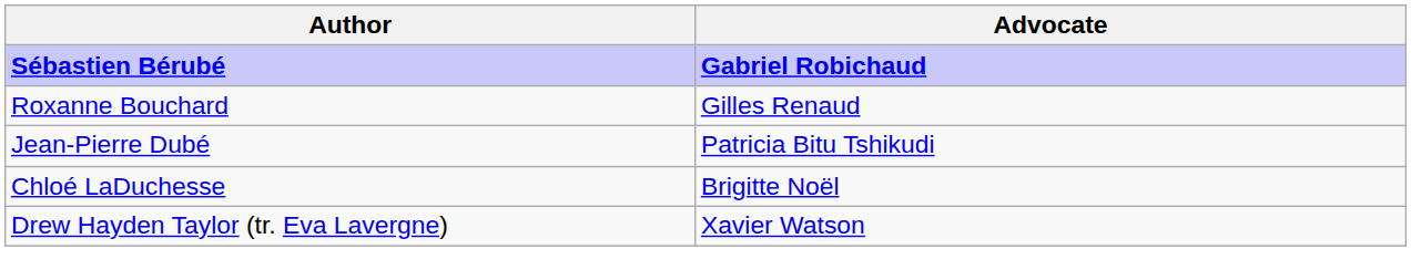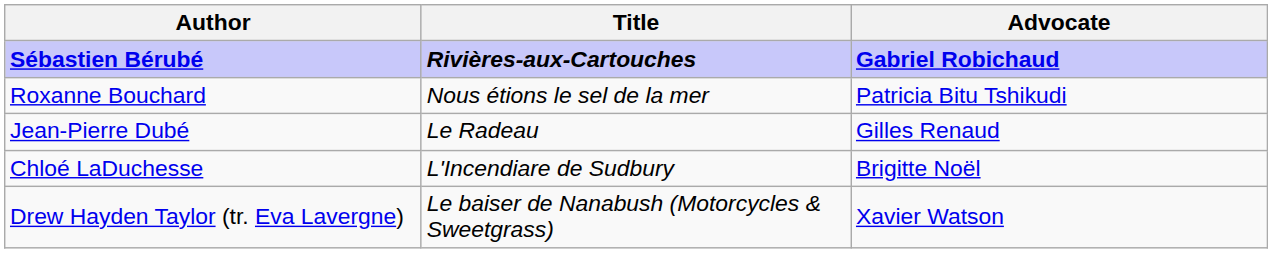+ column: Title | Rivières-aux-Cartouches | Nous étions le sel de la mer | Le Radeau | L'Incendiare de Sudbury | Le baiser de Nanabush (Motorcycles & Sweetgrass)
Roxanne Bouchard | Advocate: Gilles Renaud -> Patricia Bitu Tshikudi
Jean-Pierre Dubé | Advocate: Patricia Bitu Tshikudi -> Gilles Renaud
